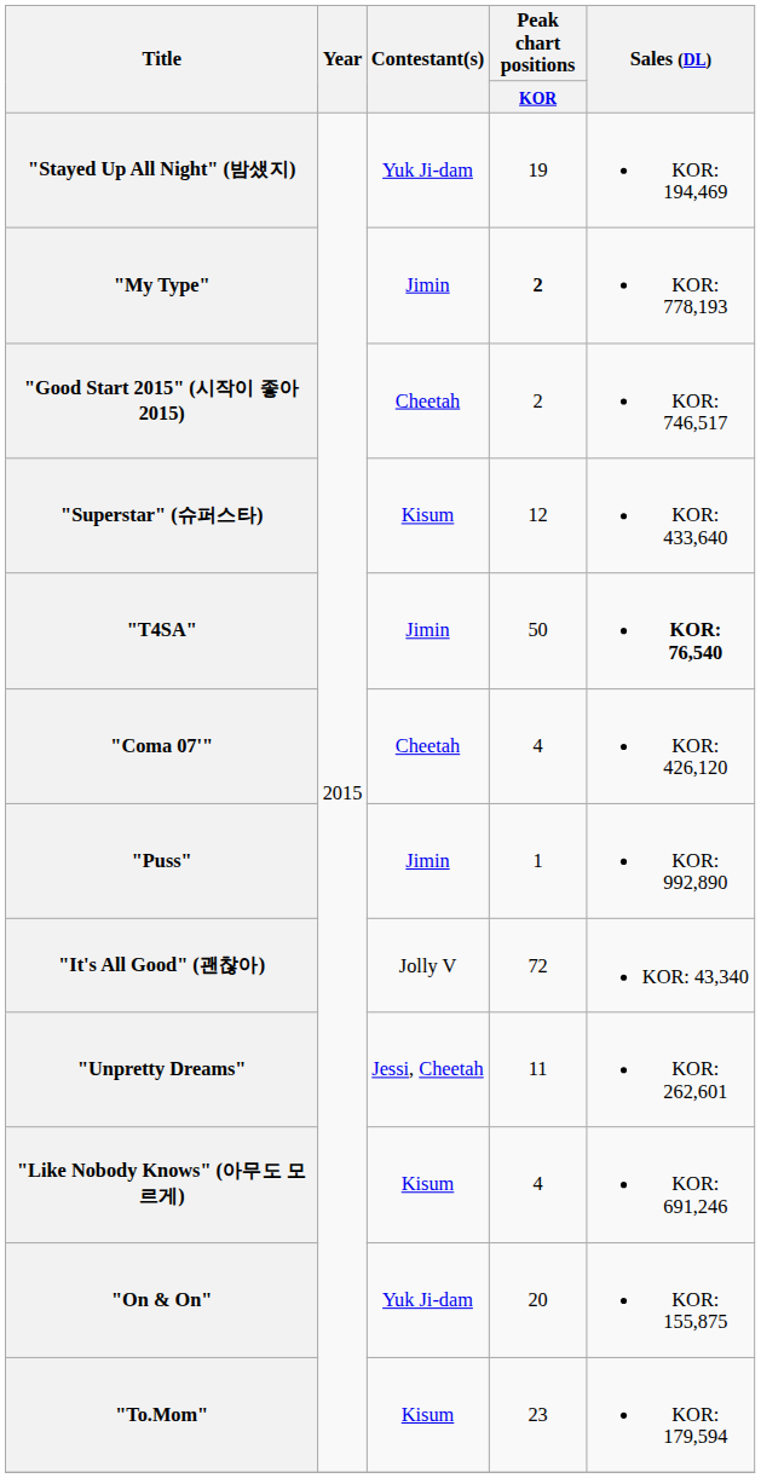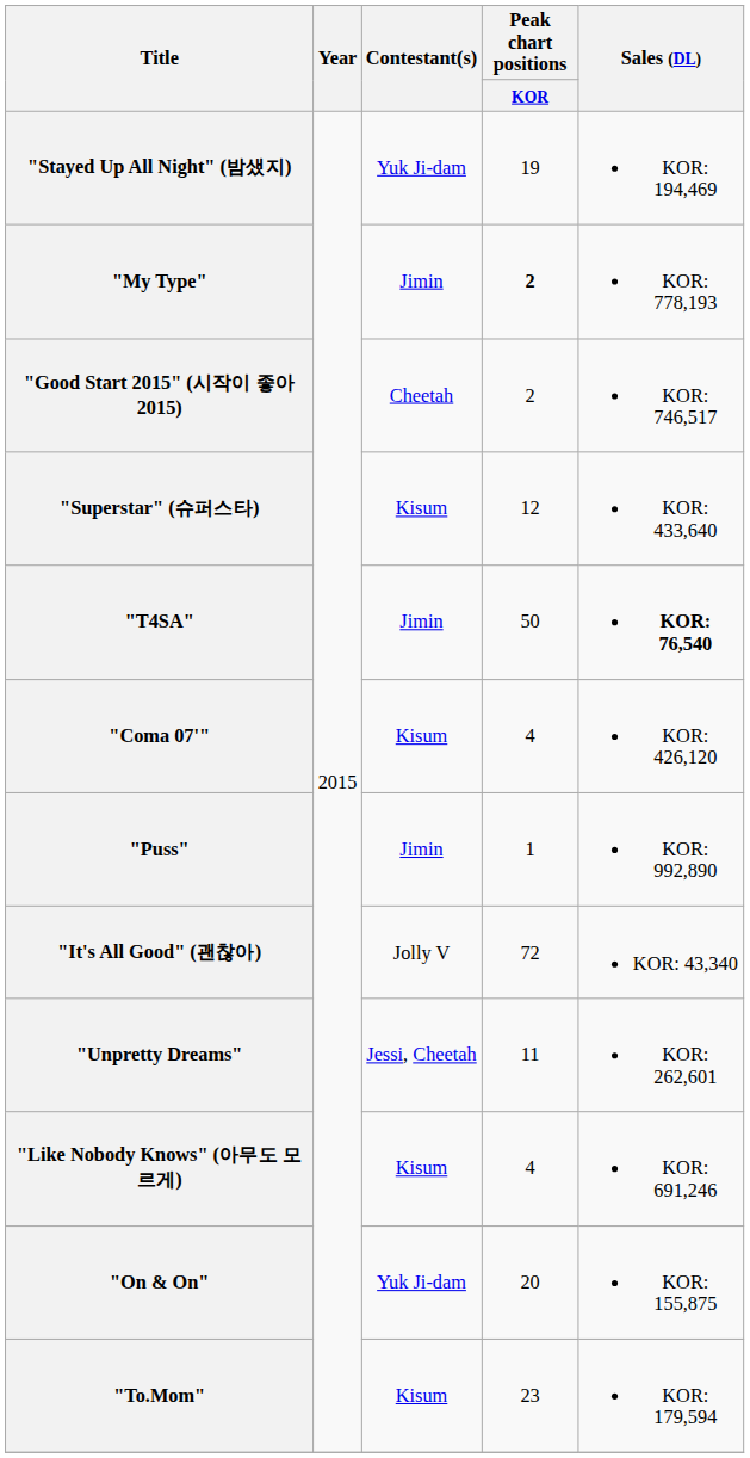"Coma 07'" | Contestant(s): Cheetah -> Kisum
